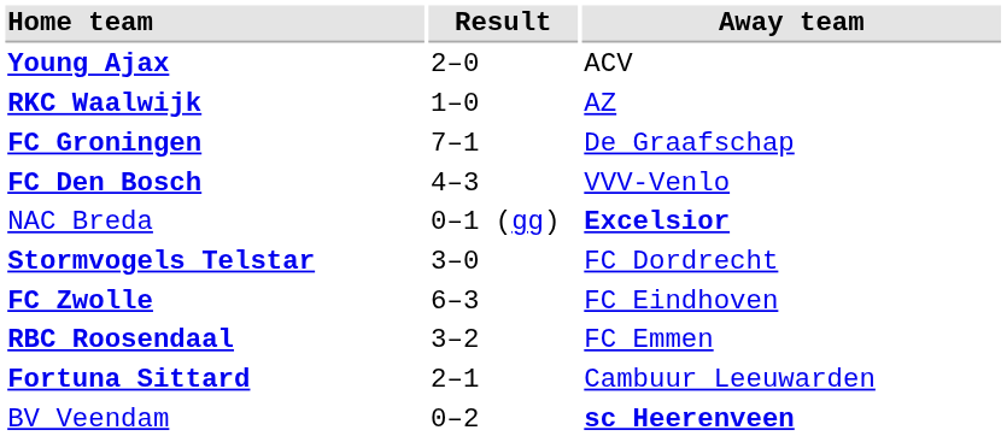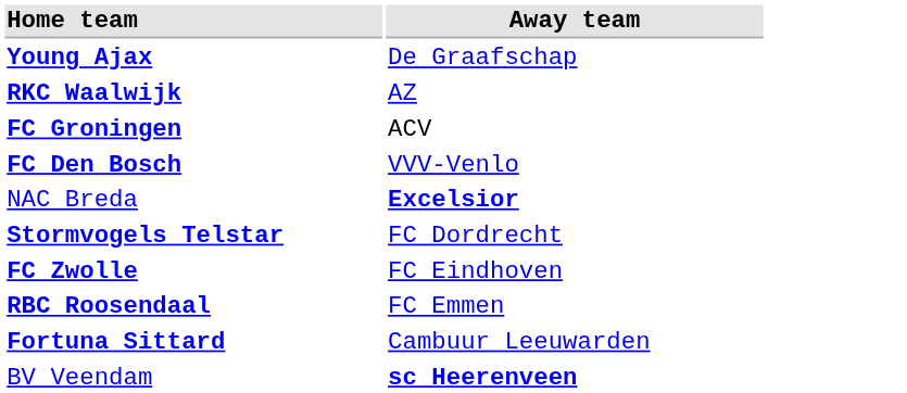- column: Result | 2–0 | 1–0 | 7–1 | 4–3 | 0–1 (gg) | 3–0 | 6–3 | 3–2 | 2–1 | 0–2
Young Ajax | Away team: ACV -> De Graafschap
FC Groningen | Away team: De Graafschap -> ACV
